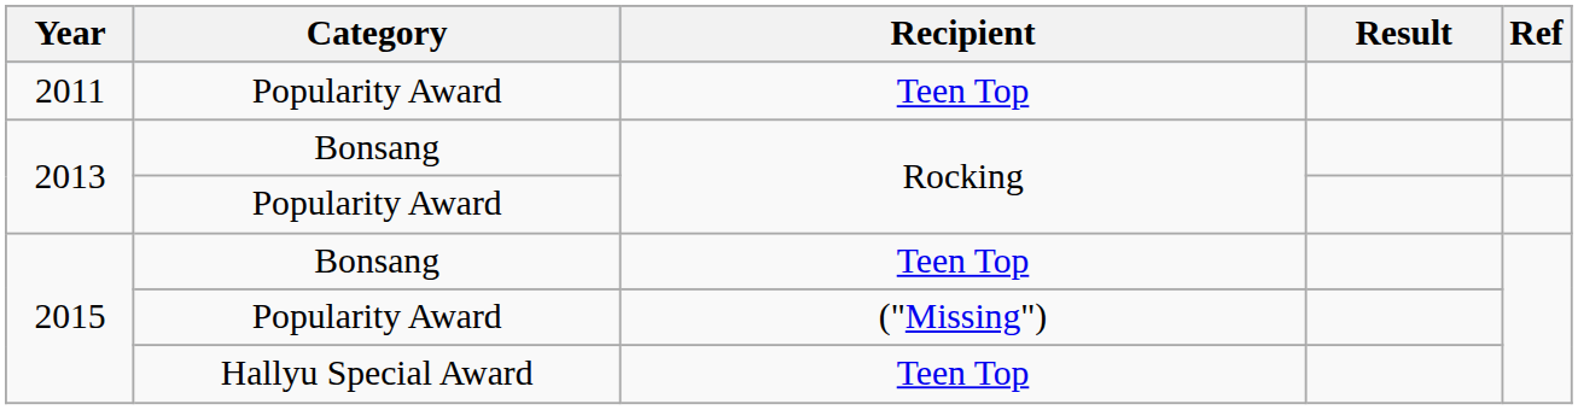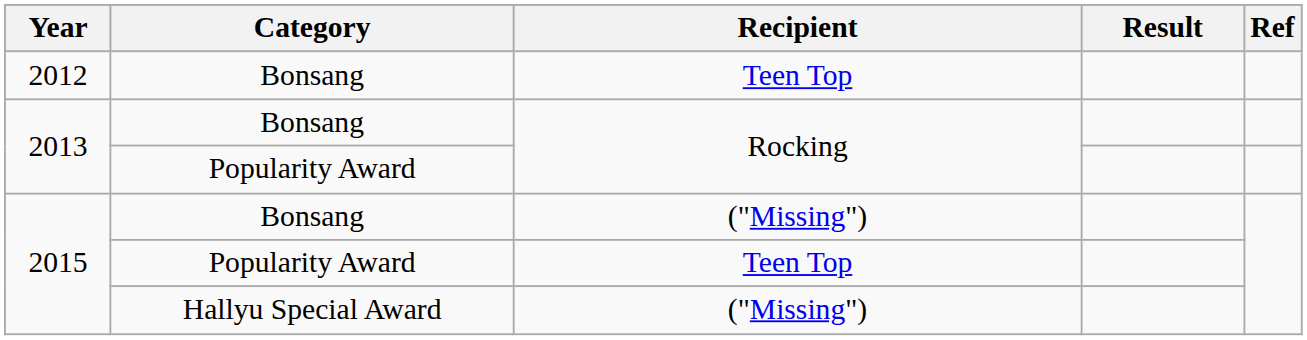- row: 2011 | Popularity Award | Teen Top
+ row: 2012 | Bonsang | Teen Top
2015 / Bonsang | Recipient: Teen Top -> ("Missing")
2015 / Popularity Award | Recipient: ("Missing") -> Teen Top
2015 / Hallyu Special Award | Recipient: Teen Top -> ("Missing")
